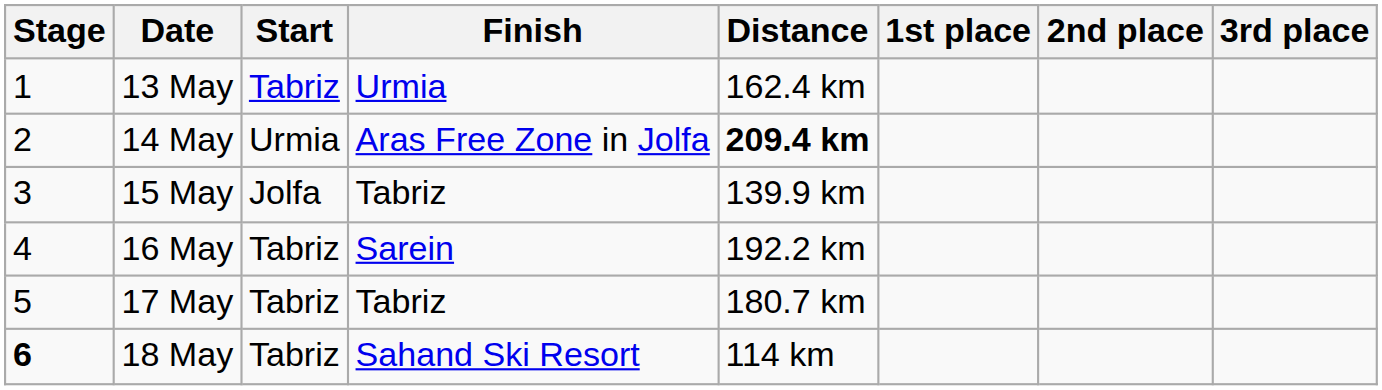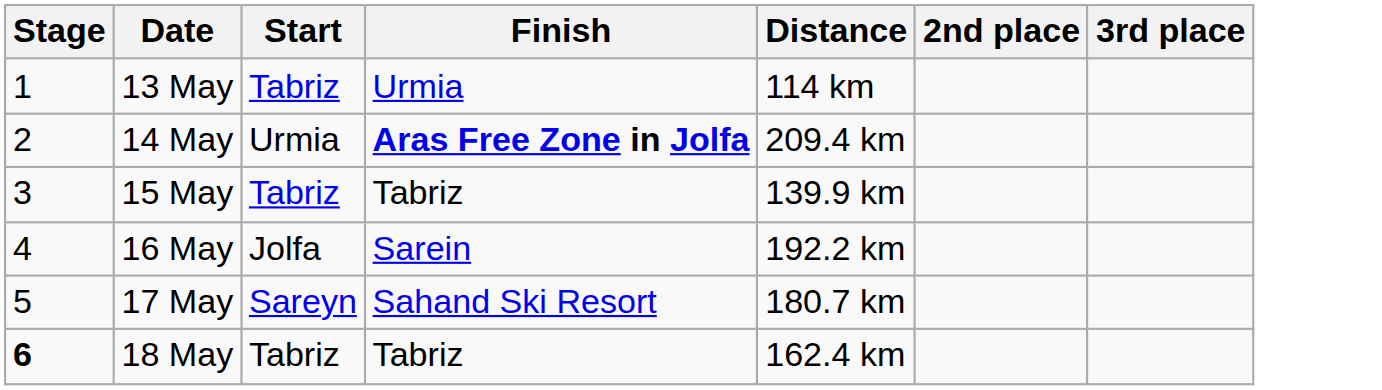- column: 1st place
13 May | Distance: 162.4 km -> 114 km
14 May | Finish: normal -> bold
14 May | Distance: bold -> normal
15 May | Start: Jolfa -> Tabriz
16 May | Start: Tabriz -> Jolfa
17 May | Start: Tabriz -> Sareyn
17 May | Finish: Tabriz -> Sahand Ski Resort
18 May | Finish: Sahand Ski Resort -> Tabriz
18 May | Distance: 114 km -> 162.4 km
